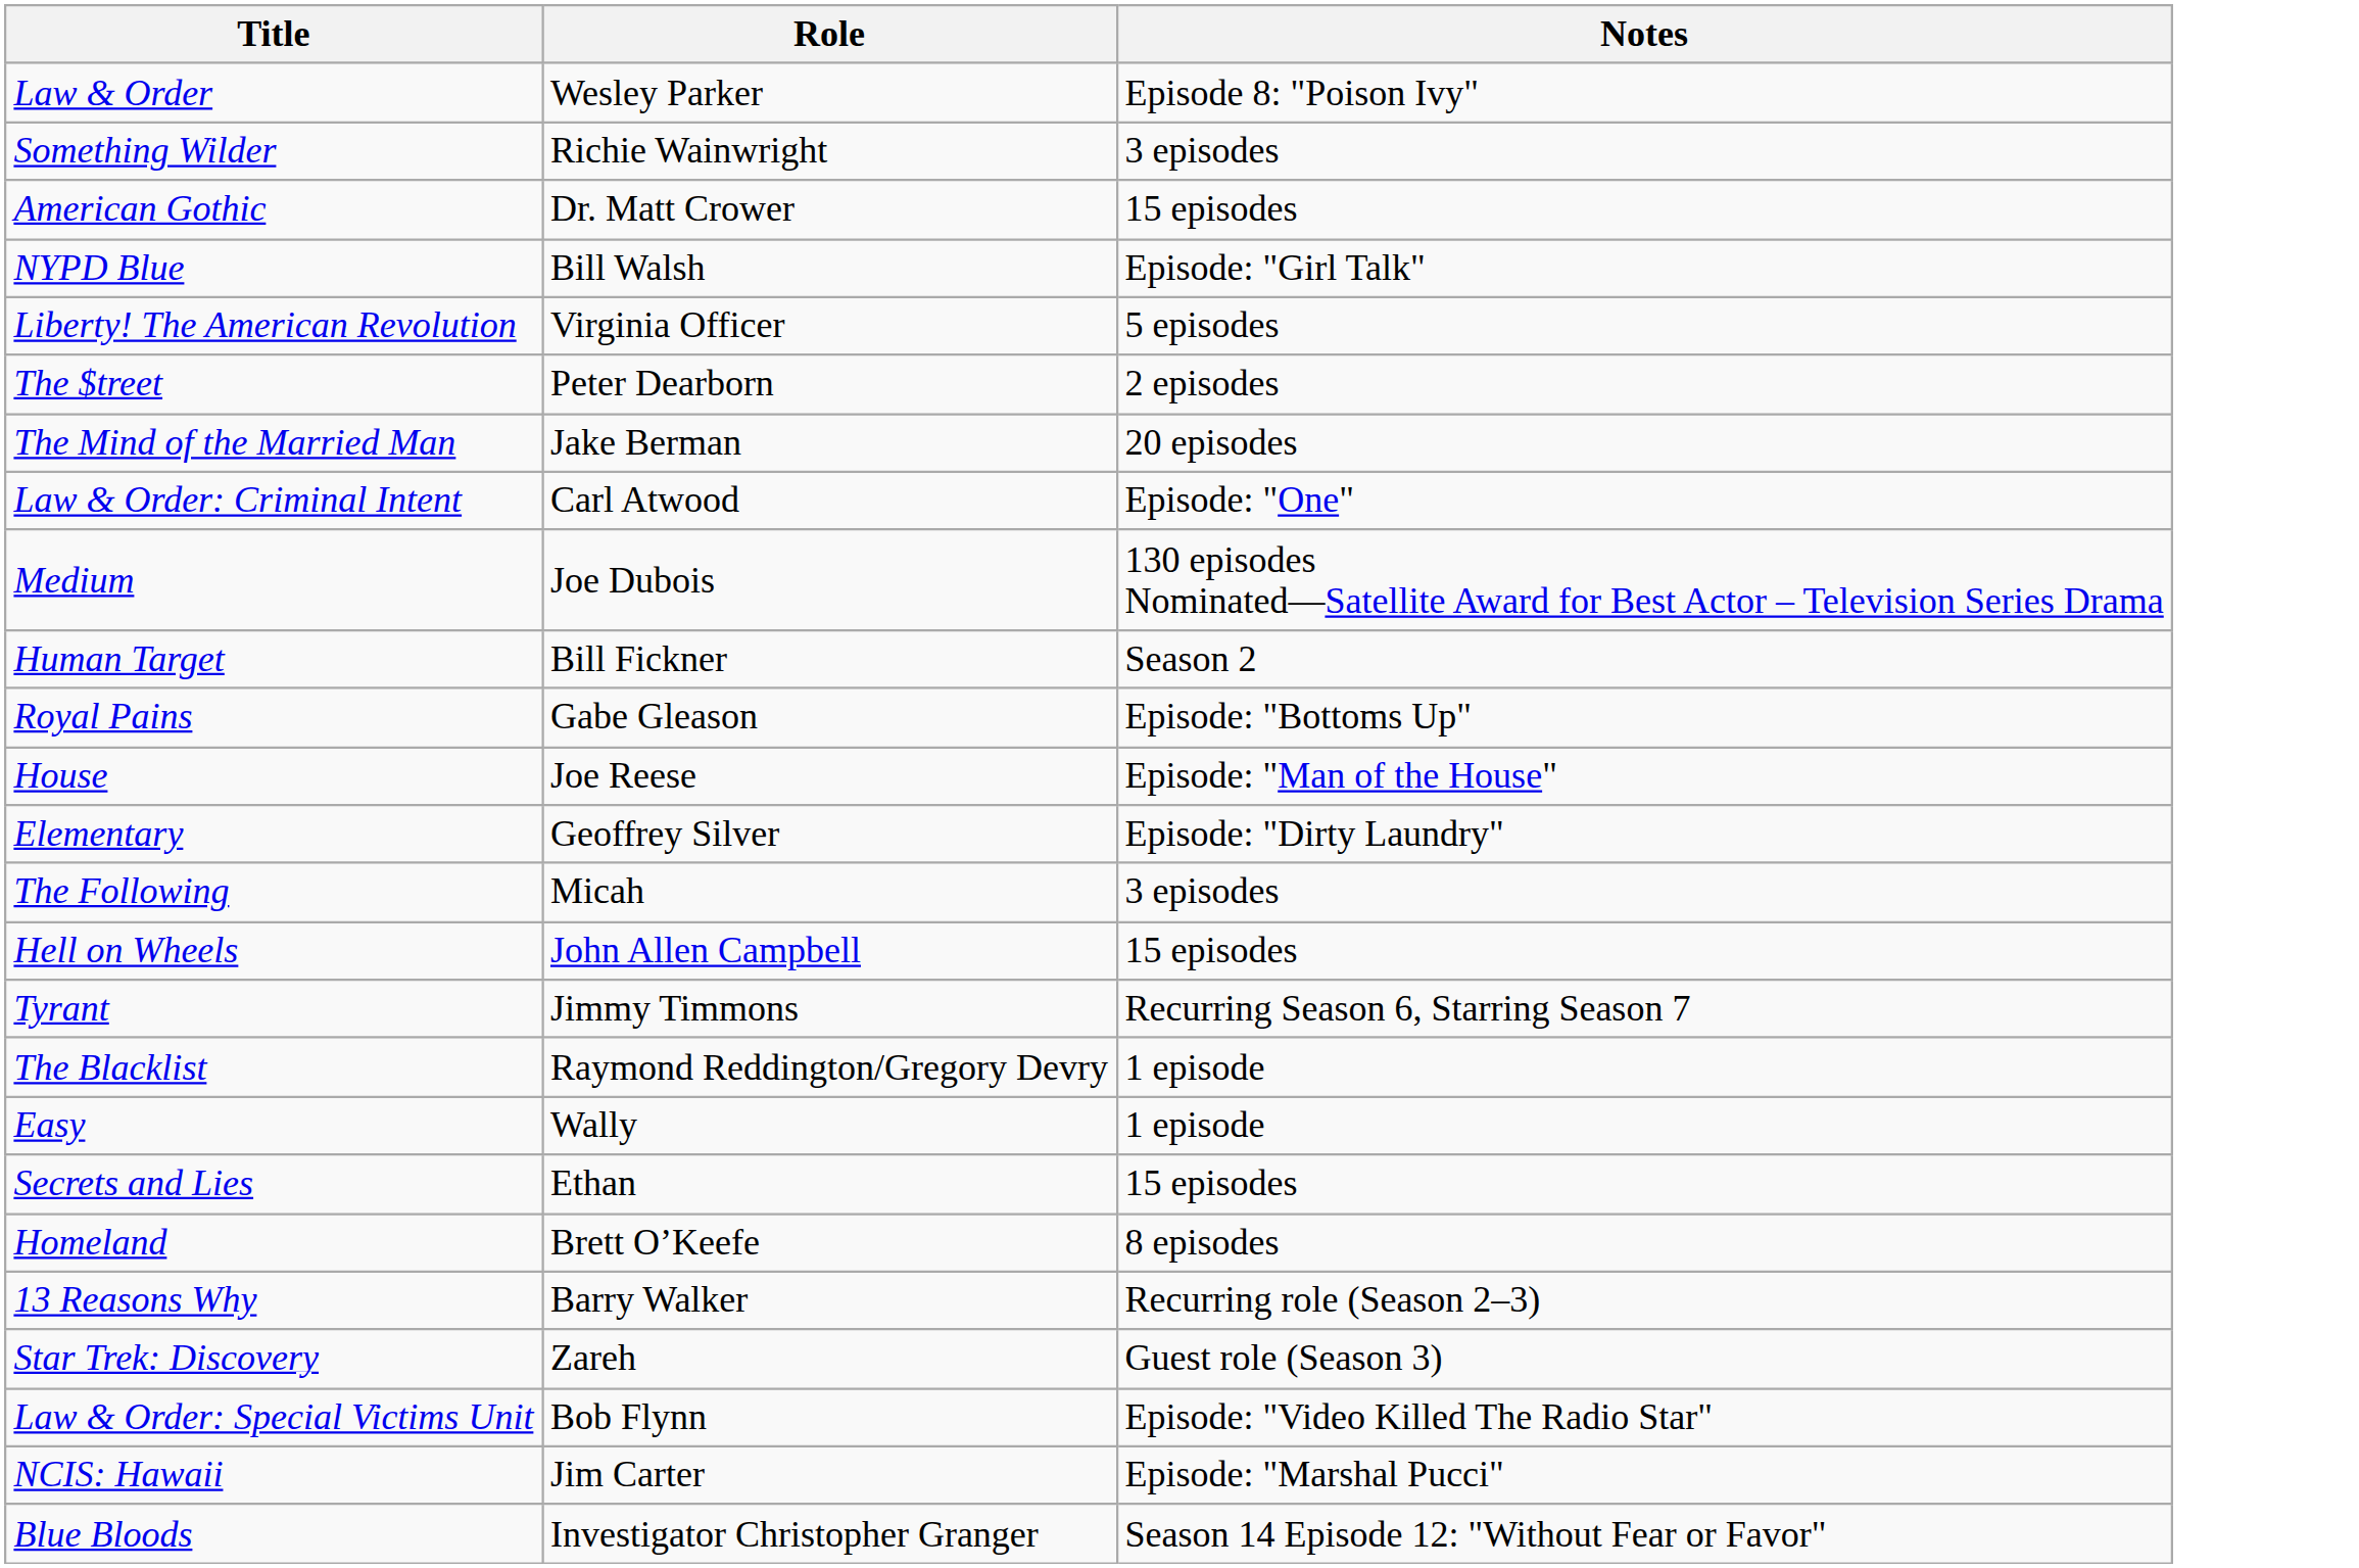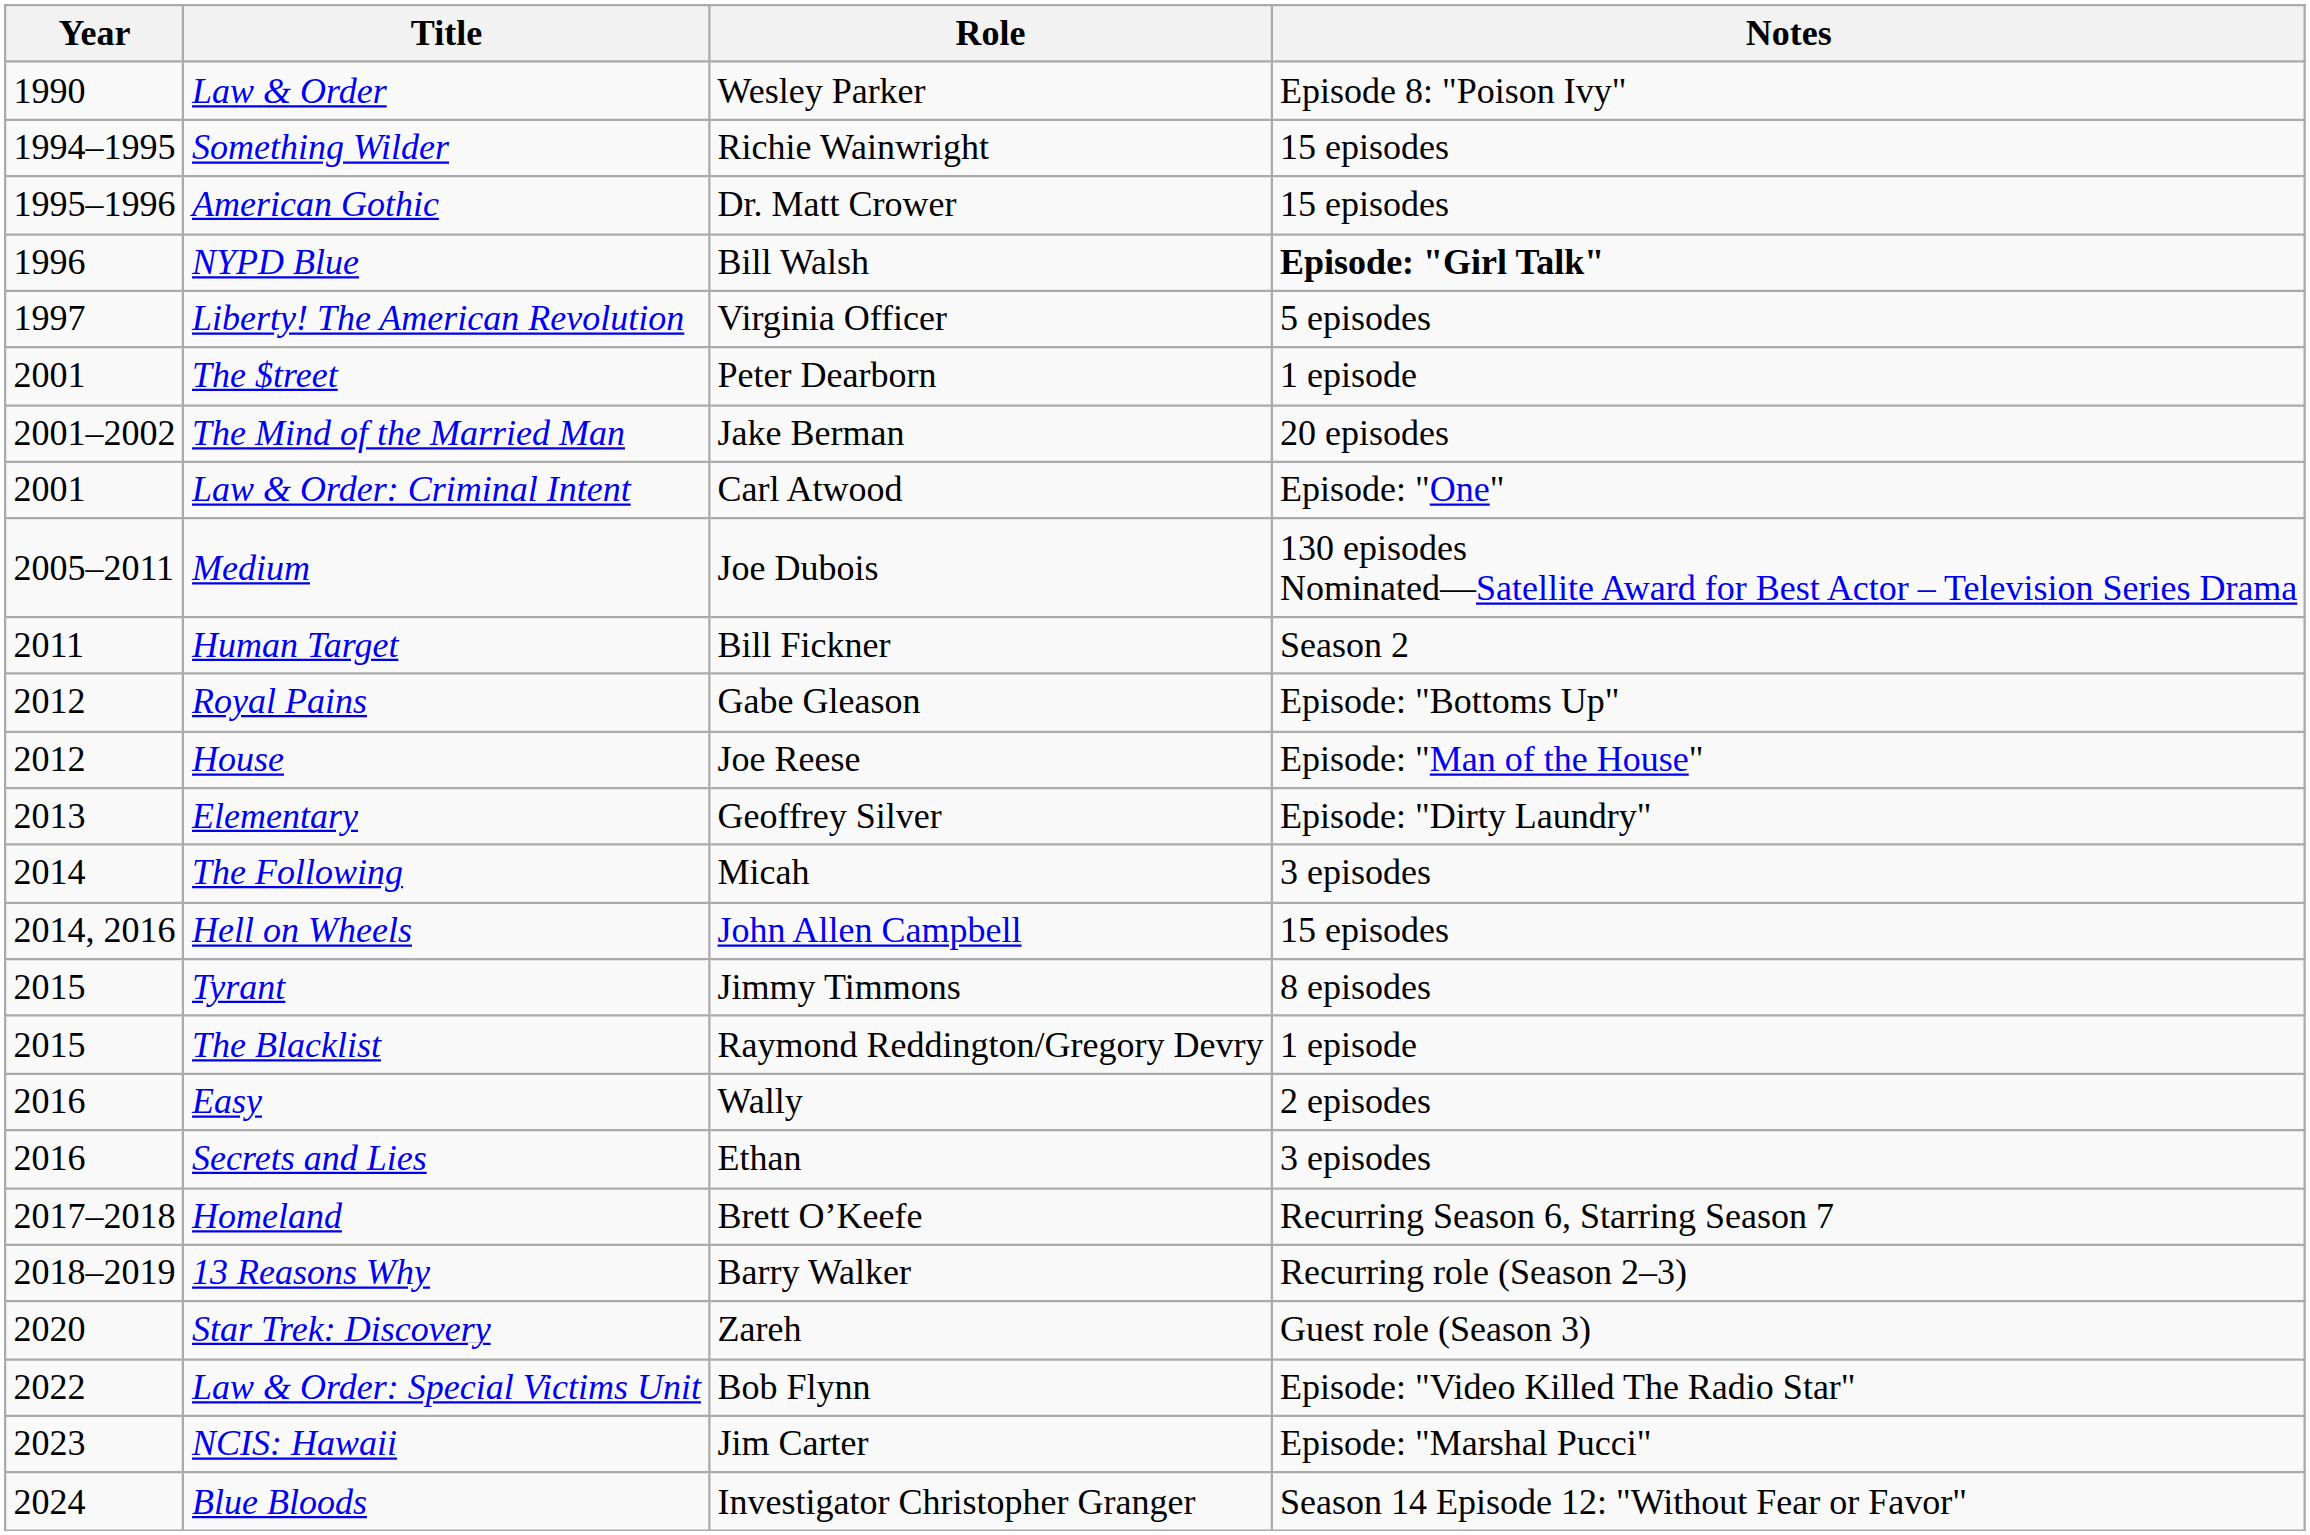+ column: Year | 1990 | 1994–1995 | 1995–1996 | 1996 | 1997 | 2001 | 2001–2002 | 2001 | 2005–2011 | 2011 | 2012 | 2012 | 2013 | 2014 | 2014, 2016 | 2015 | 2015 | 2016 | 2016 | 2017–2018 | 2018–2019 | 2020 | 2022 | 2023 | 2024
Something Wilder | Notes: 3 episodes -> 15 episodes
NYPD Blue | Notes: normal -> bold
The $treet | Notes: 2 episodes -> 1 episode
Tyrant | Notes: Recurring Season 6, Starring Season 7 -> 8 episodes
Easy | Notes: 1 episode -> 2 episodes
Secrets and Lies | Notes: 15 episodes -> 3 episodes
Homeland | Notes: 8 episodes -> Recurring Season 6, Starring Season 7
